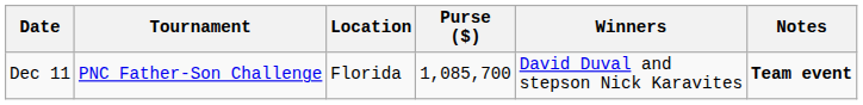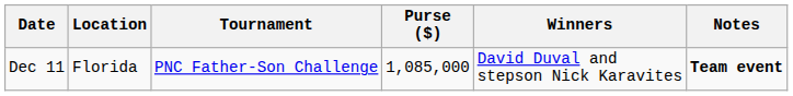columns swapped: Tournament <-> Location
Dec 11 | Purse ($): 1,085,700 -> 1,085,000
